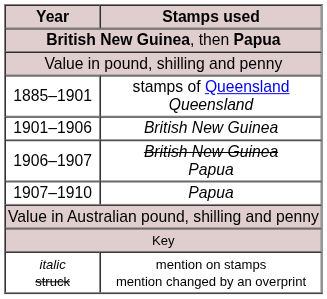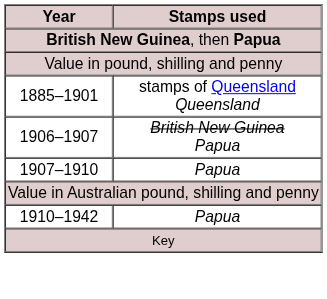- row: 1901–1906 | British New Guinea
+ row: 1910–1942 | Papua
- row: italic struck | mention on stamps mention changed by an overprint
